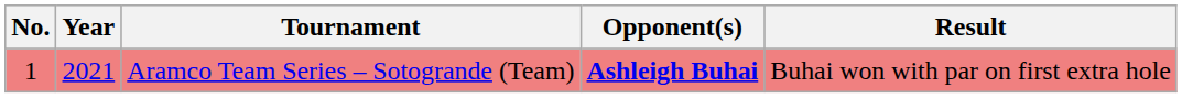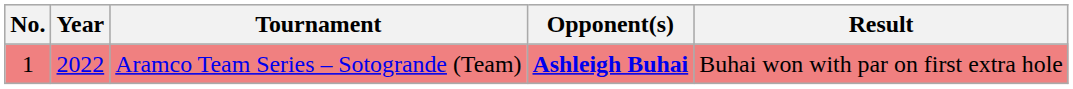Aramco Team Series – Sotogrande (Team) | Year: 2021 -> 2022
